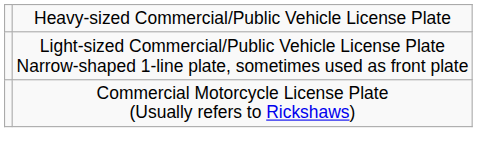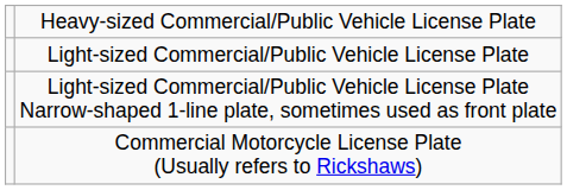+ row: Light-sized Commercial/Public Vehicle License Plate
